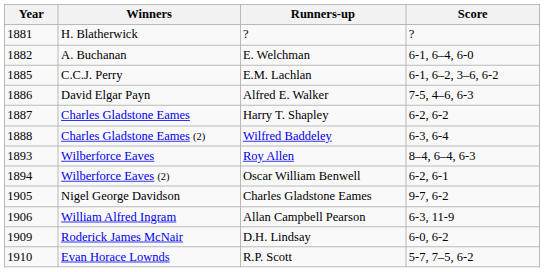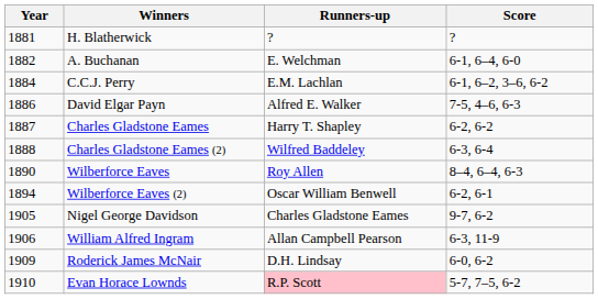C.C.J. Perry | Year: 1885 -> 1884
Wilberforce Eaves | Year: 1893 -> 1890
Evan Horace Lownds | Runners-up: no background -> pink background
